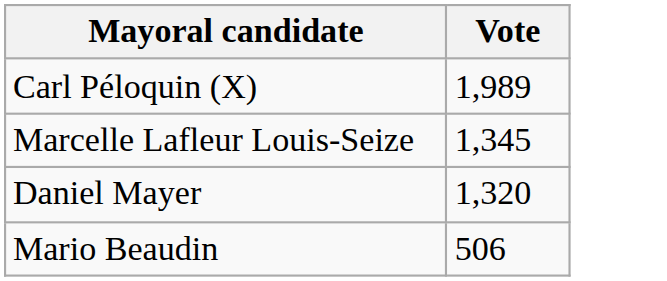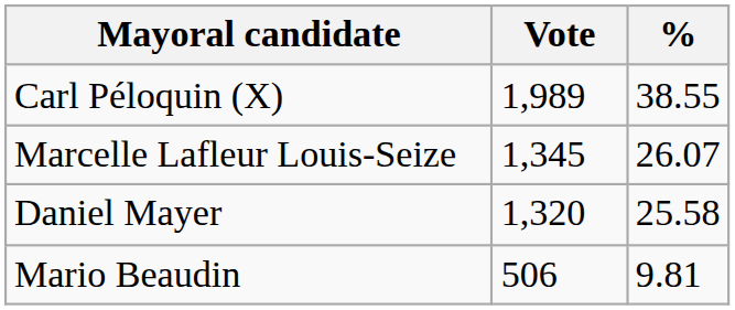+ column: % | 38.55 | 26.07 | 25.58 | 9.81
